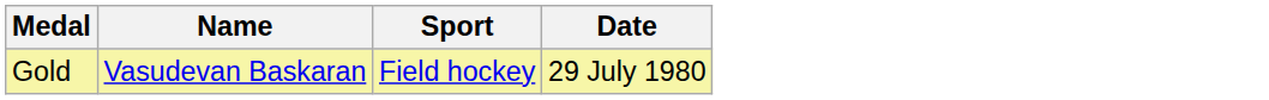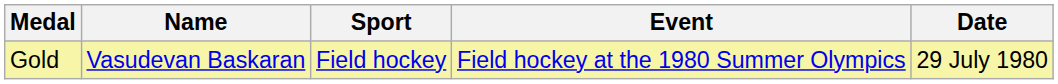+ column: Event | Field hockey at the 1980 Summer Olympics
